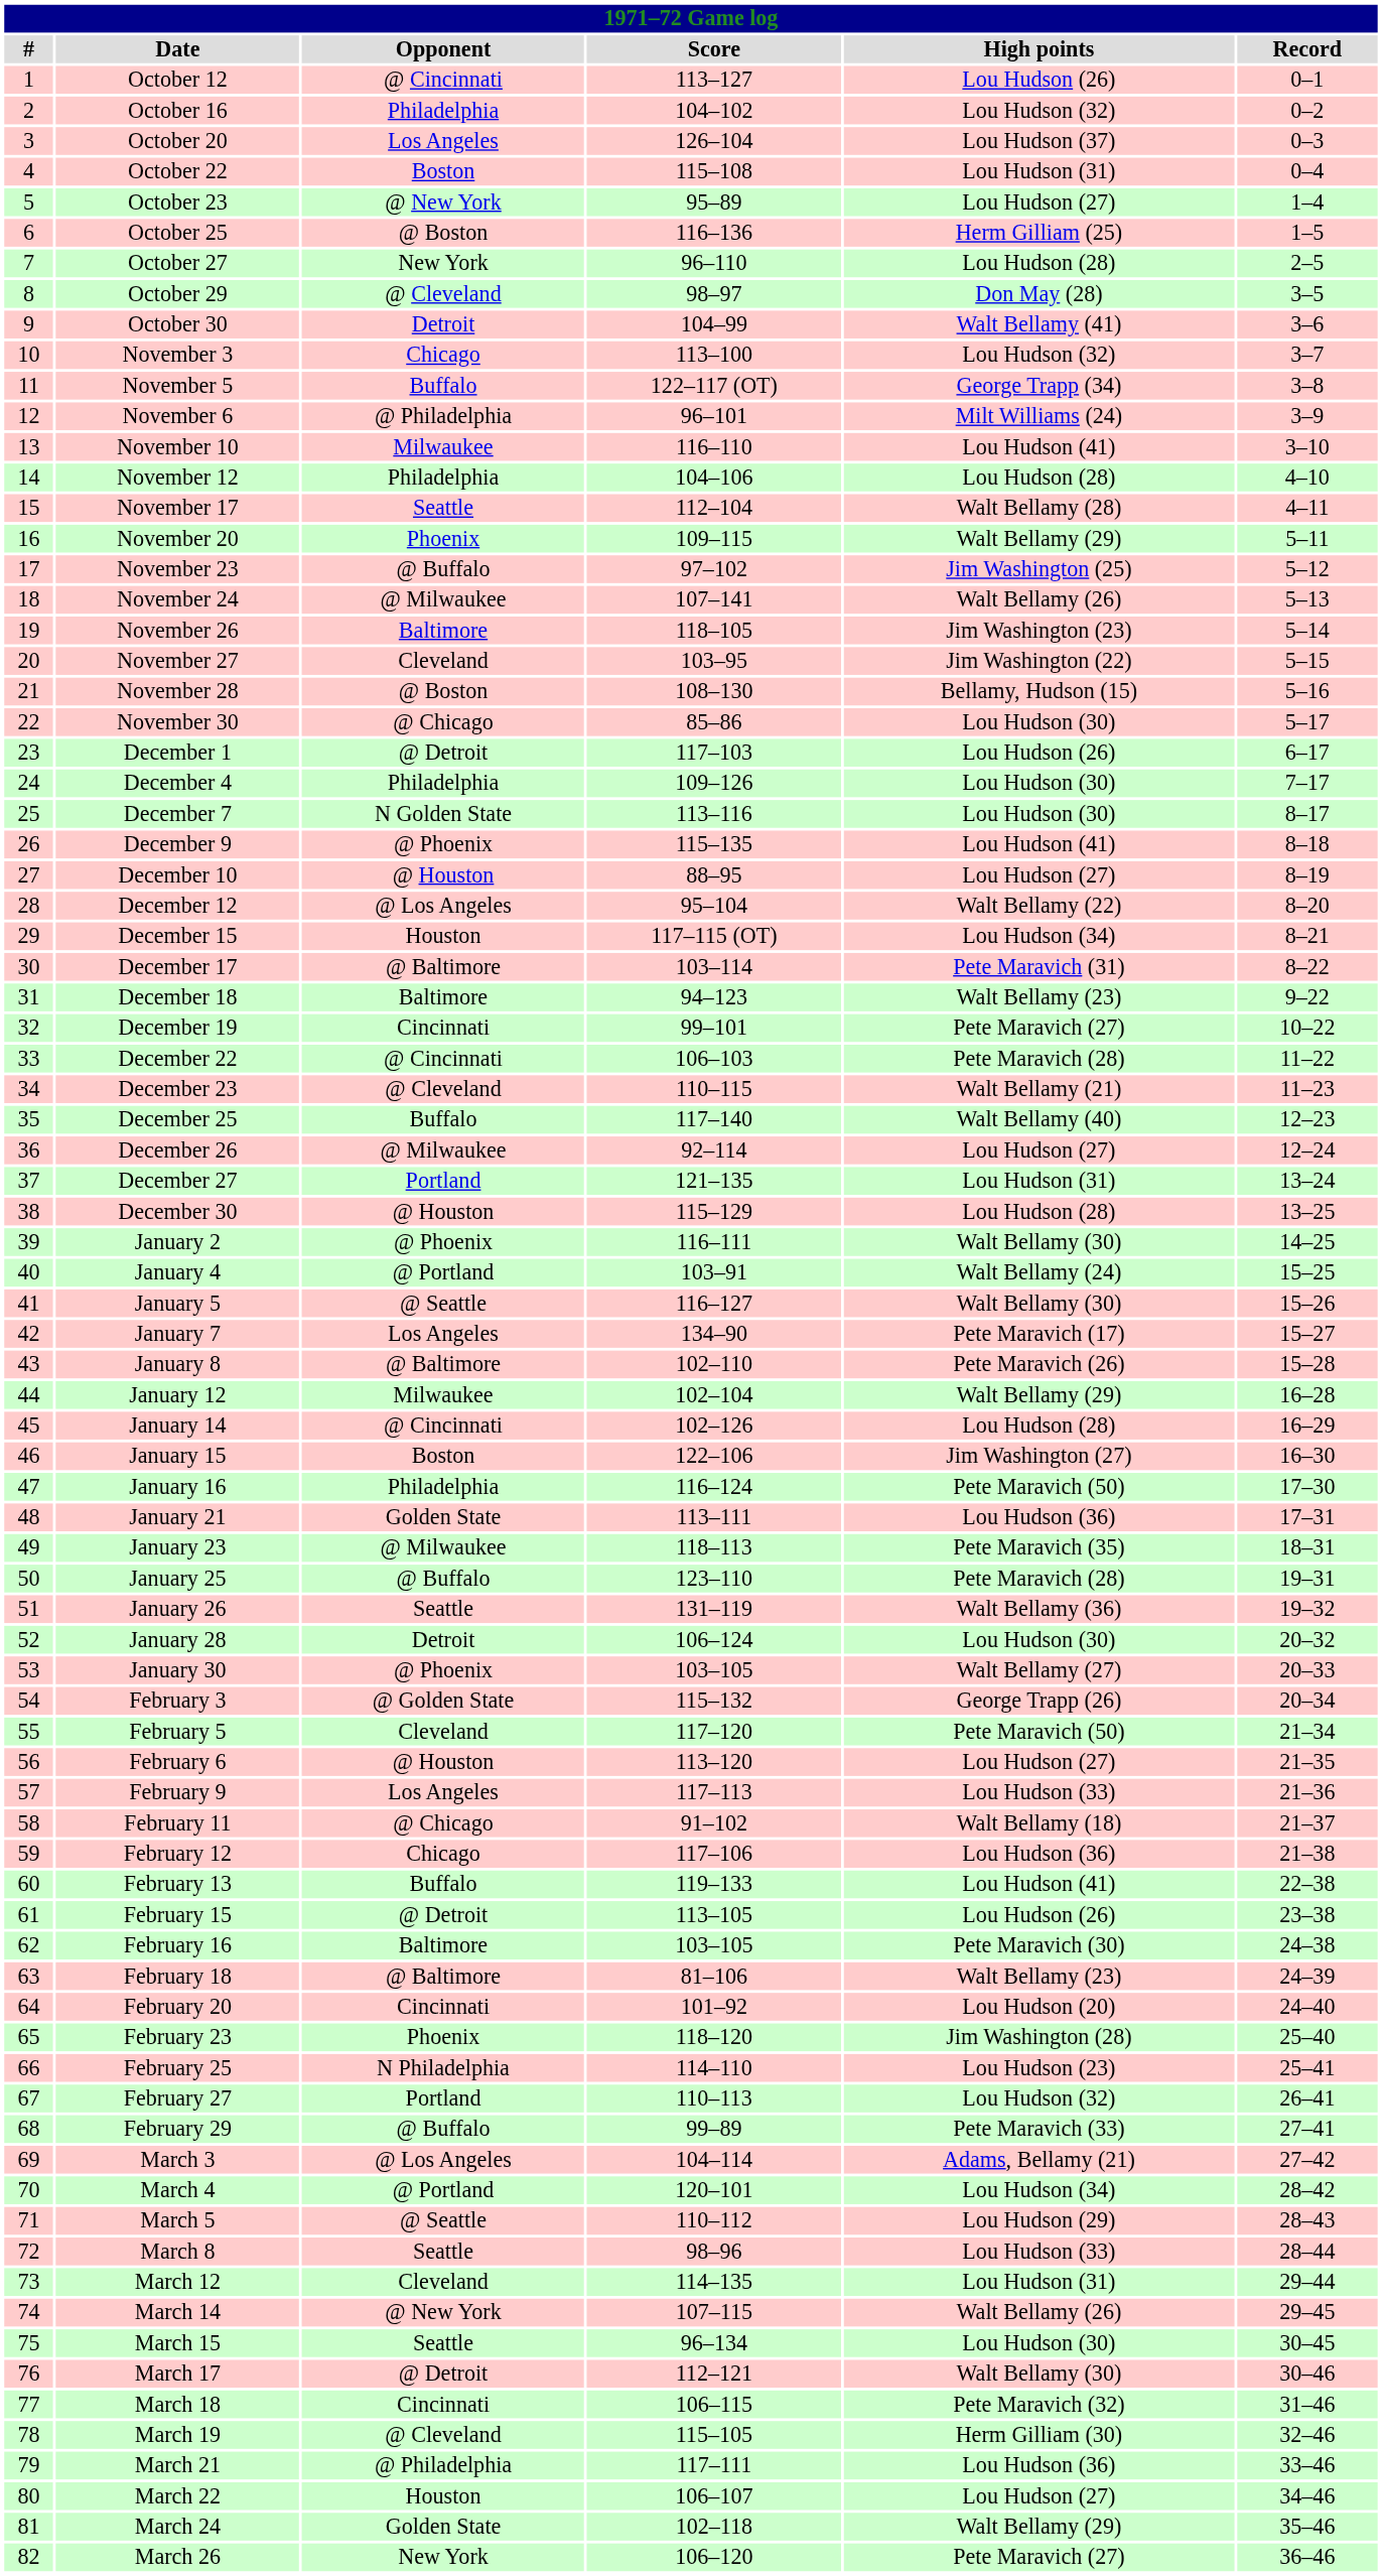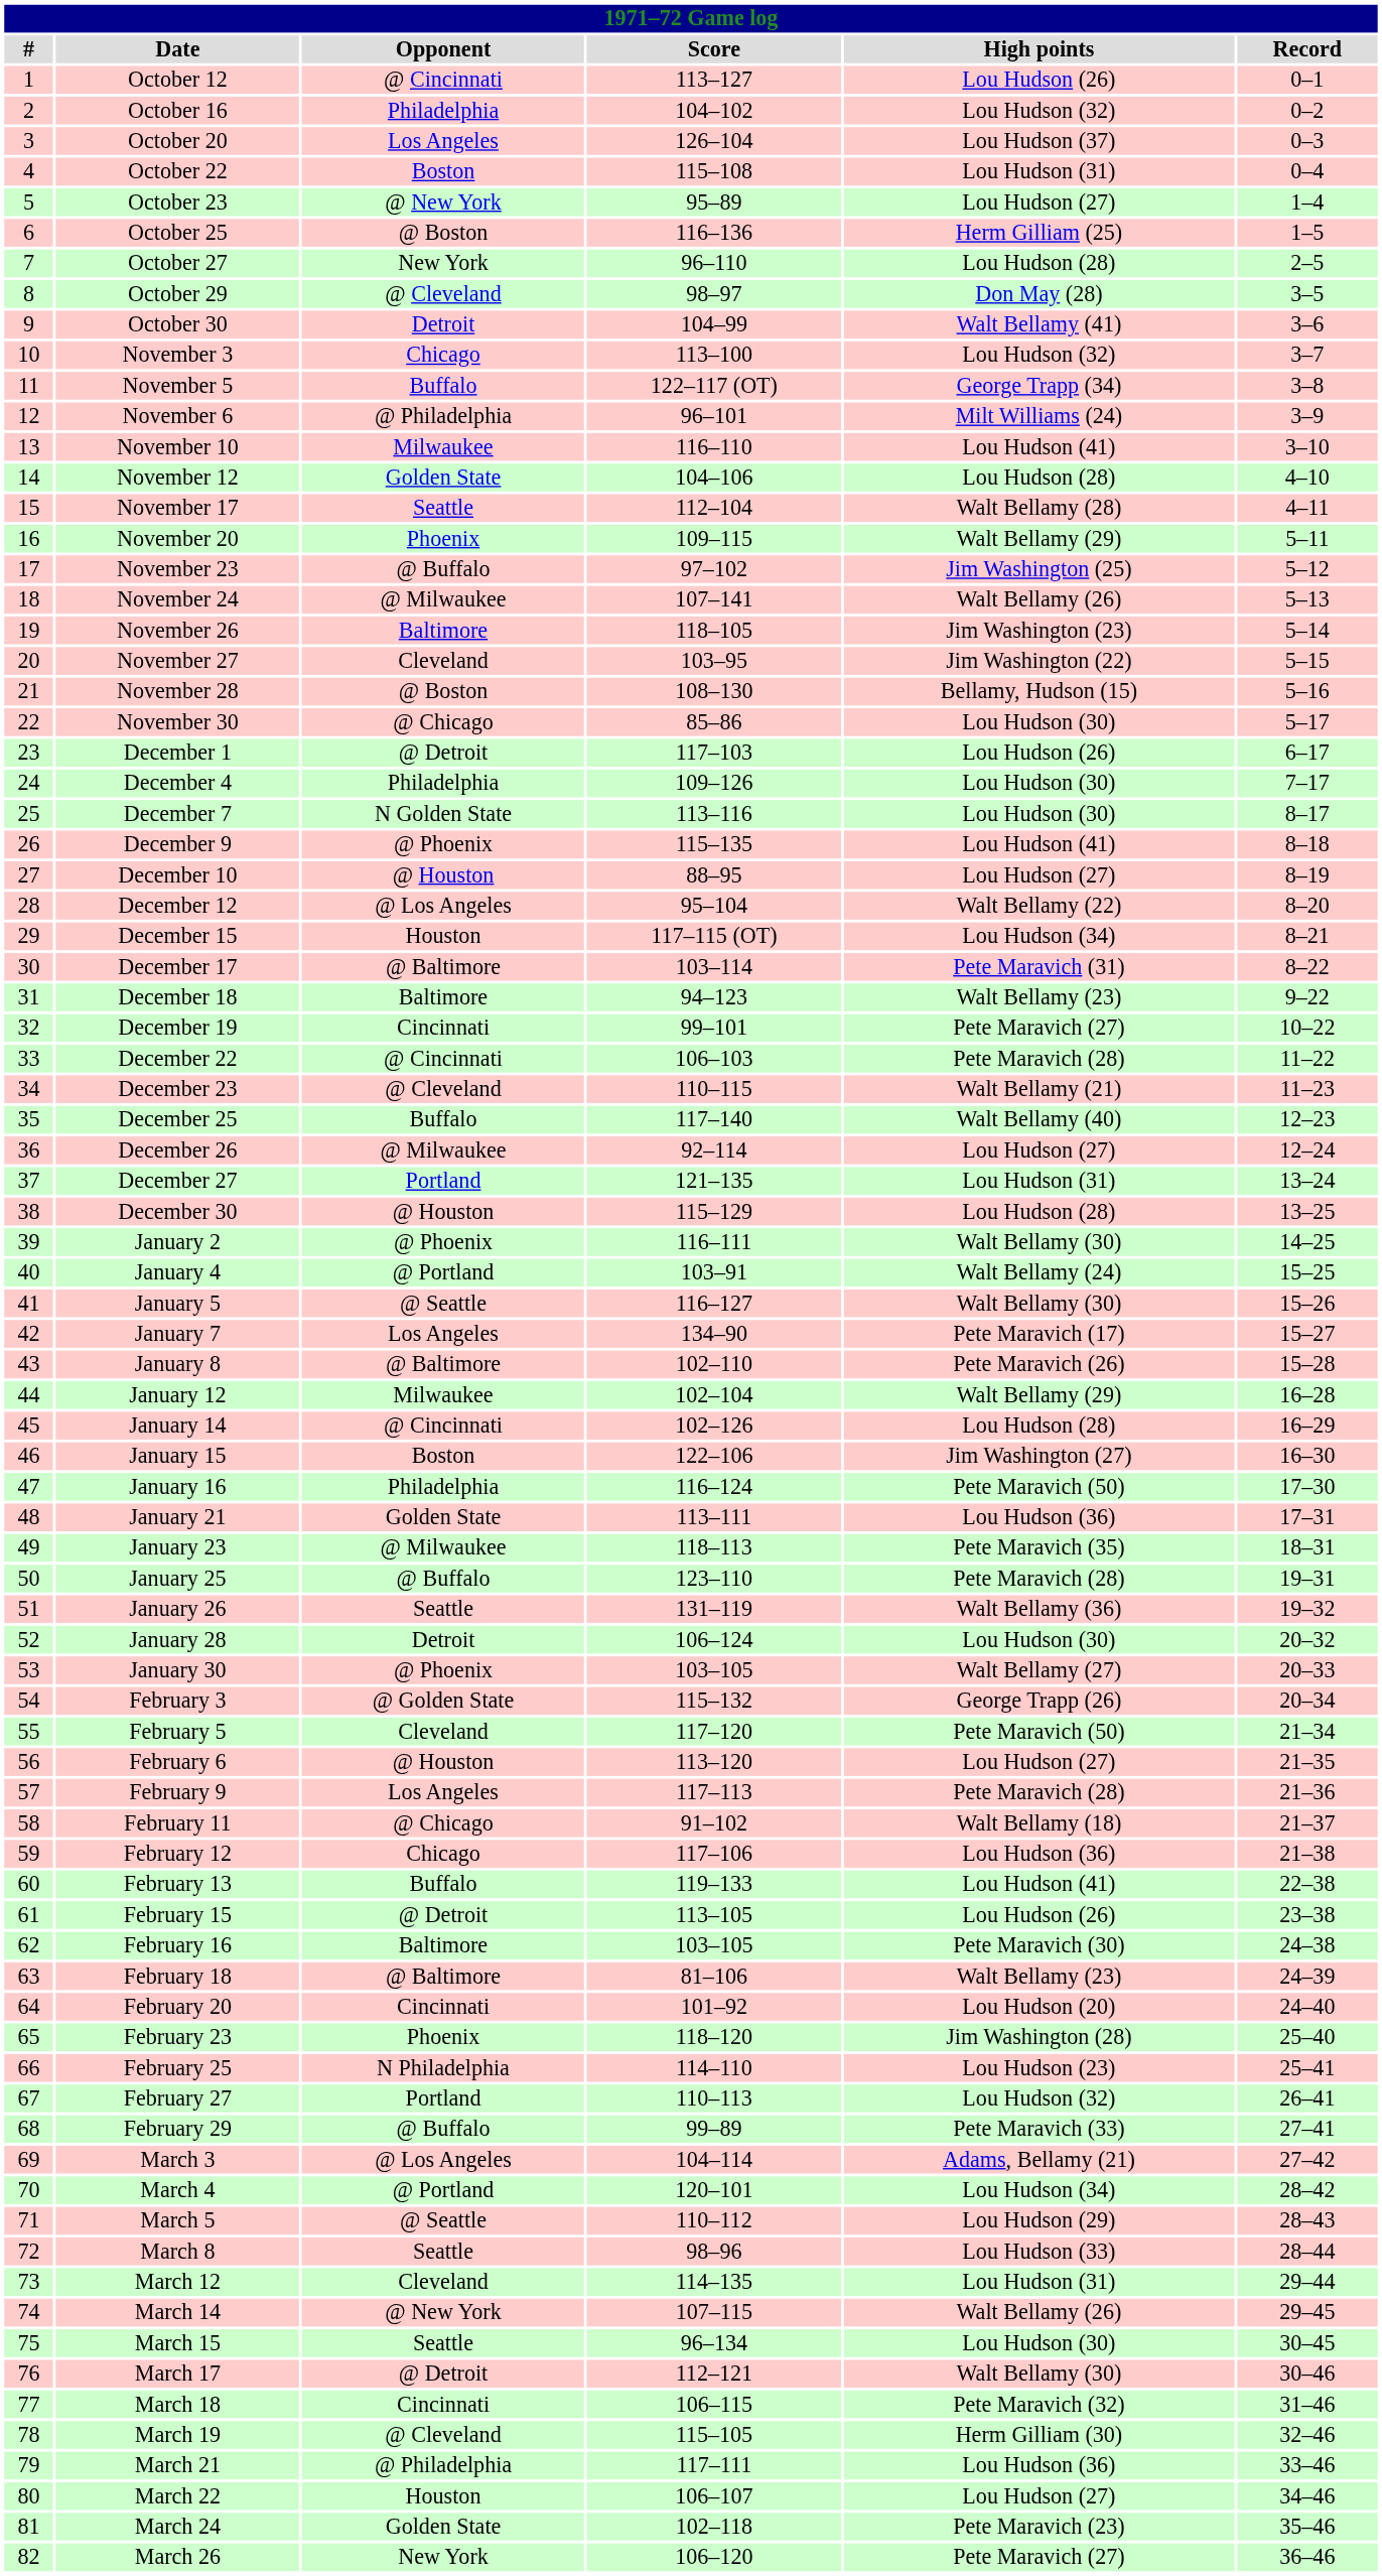November 12 | Opponent: Philadelphia -> Golden State
February 9 | High points: Lou Hudson (33) -> Pete Maravich (28)
March 24 | High points: Walt Bellamy (29) -> Pete Maravich (23)
